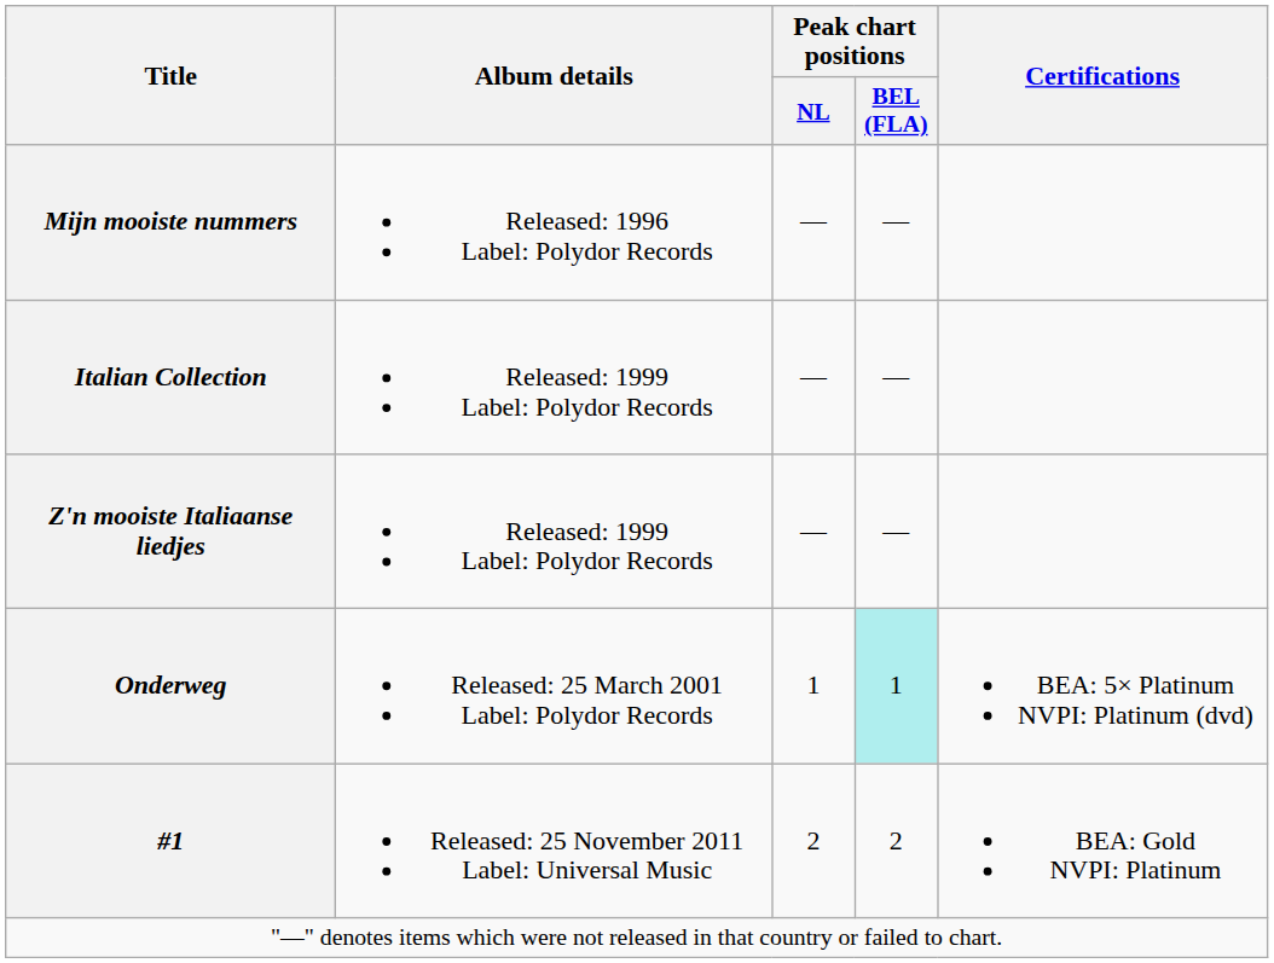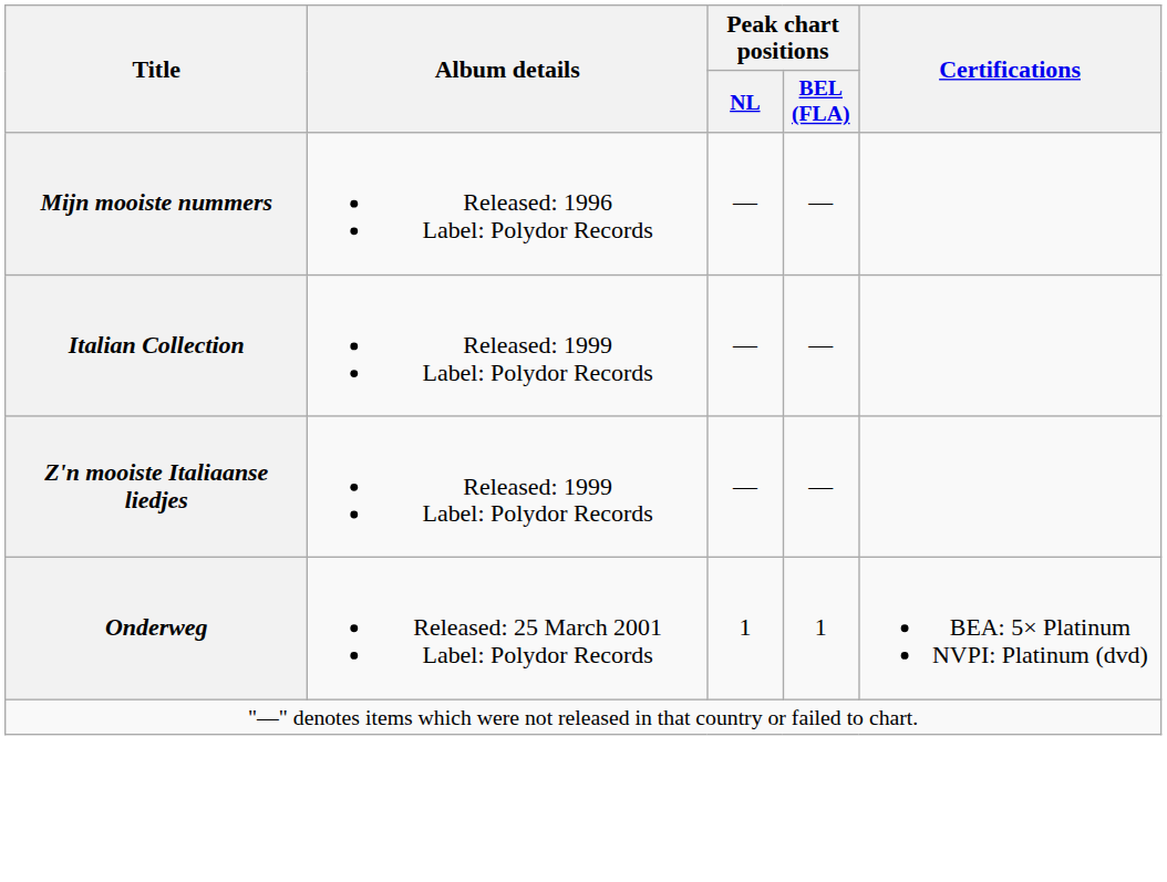Onderweg | Peak chart positions / BEL (FLA): paleturquoise background -> no background
- row: #1 | Released: 25 November 2011 Label: Universal Music | 2 | 2 | BEA: Gold NVPI: Platinum
